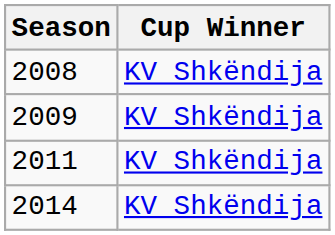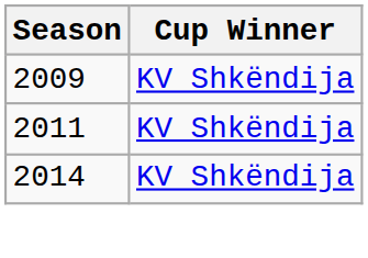- row: 2008 | KV Shkëndija
